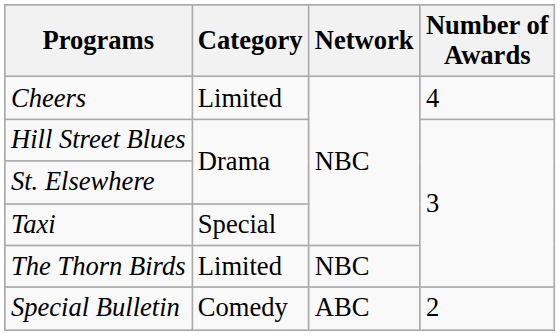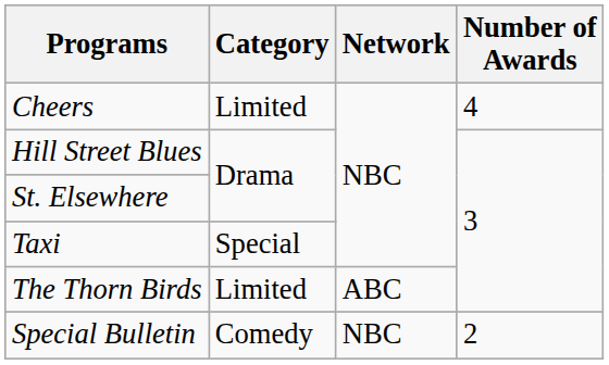The Thorn Birds | Network: NBC -> ABC
Special Bulletin | Network: ABC -> NBC
